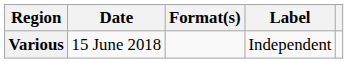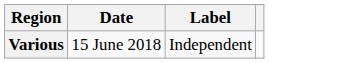- column: Format(s)
